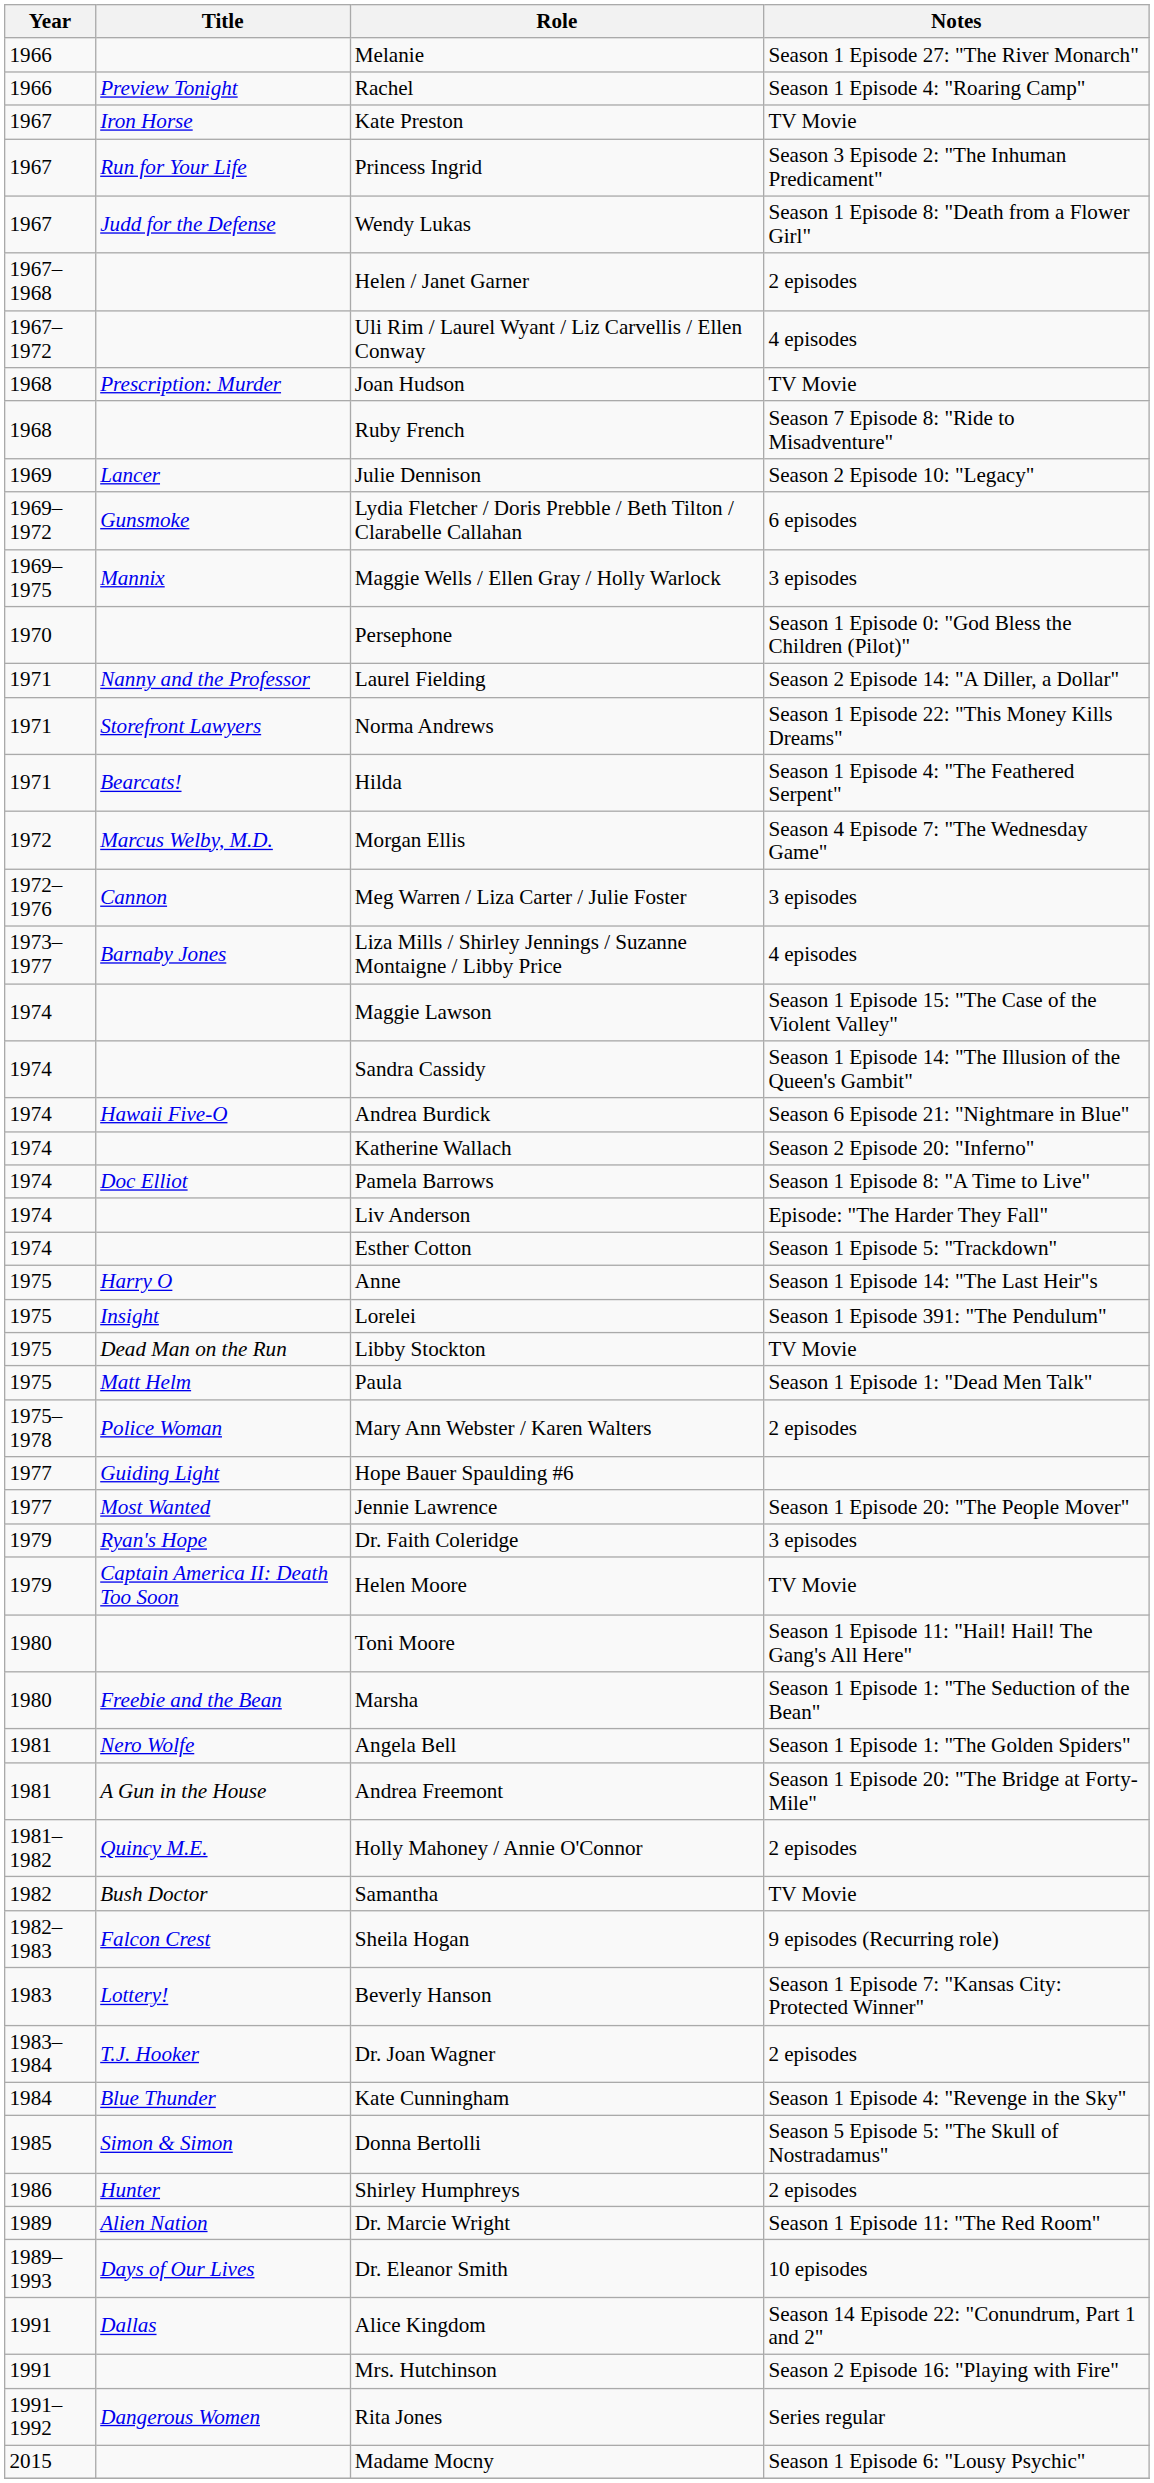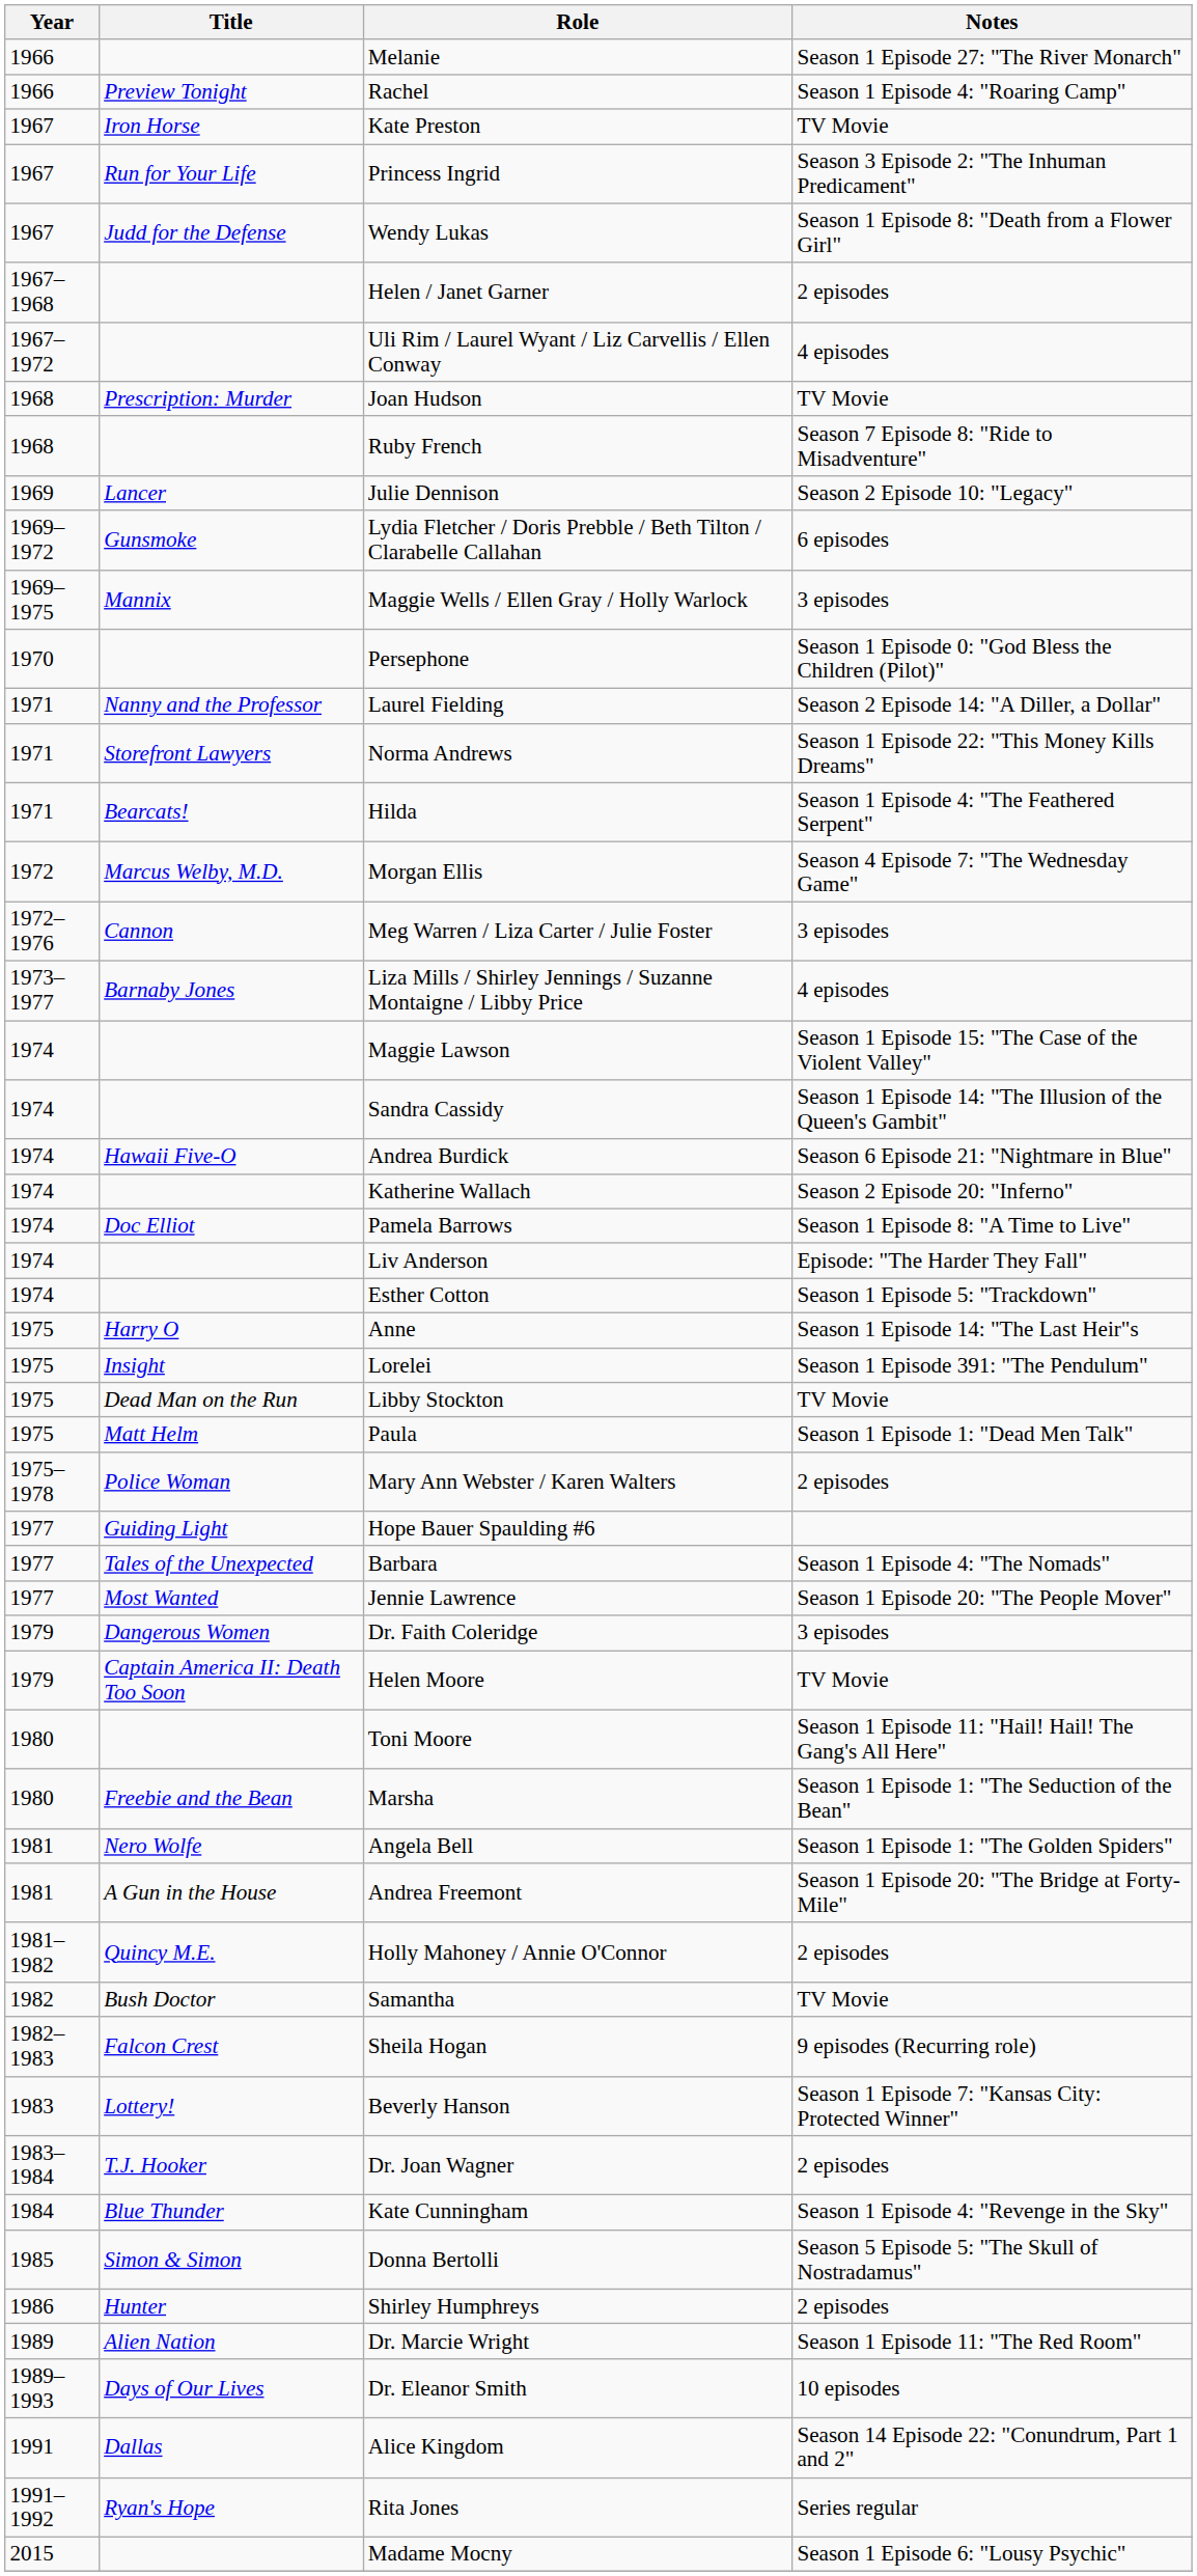+ row: 1977 | Tales of the Unexpected | Barbara | Season 1 Episode 4: "The Nomads"
Dr. Faith Coleridge | Title: Ryan's Hope -> Dangerous Women
- row: 1991 | Mrs. Hutchinson | Season 2 Episode 16: "Playing with Fire"
Rita Jones | Title: Dangerous Women -> Ryan's Hope
